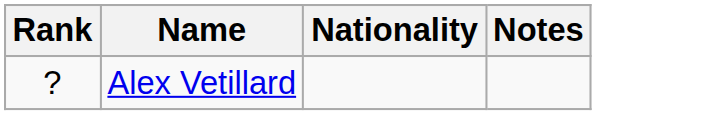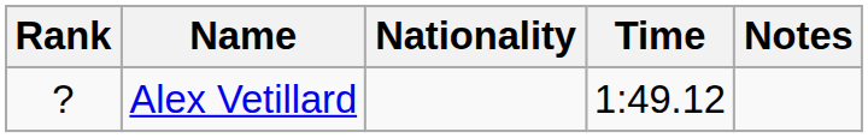+ column: Time | 1:49.12
